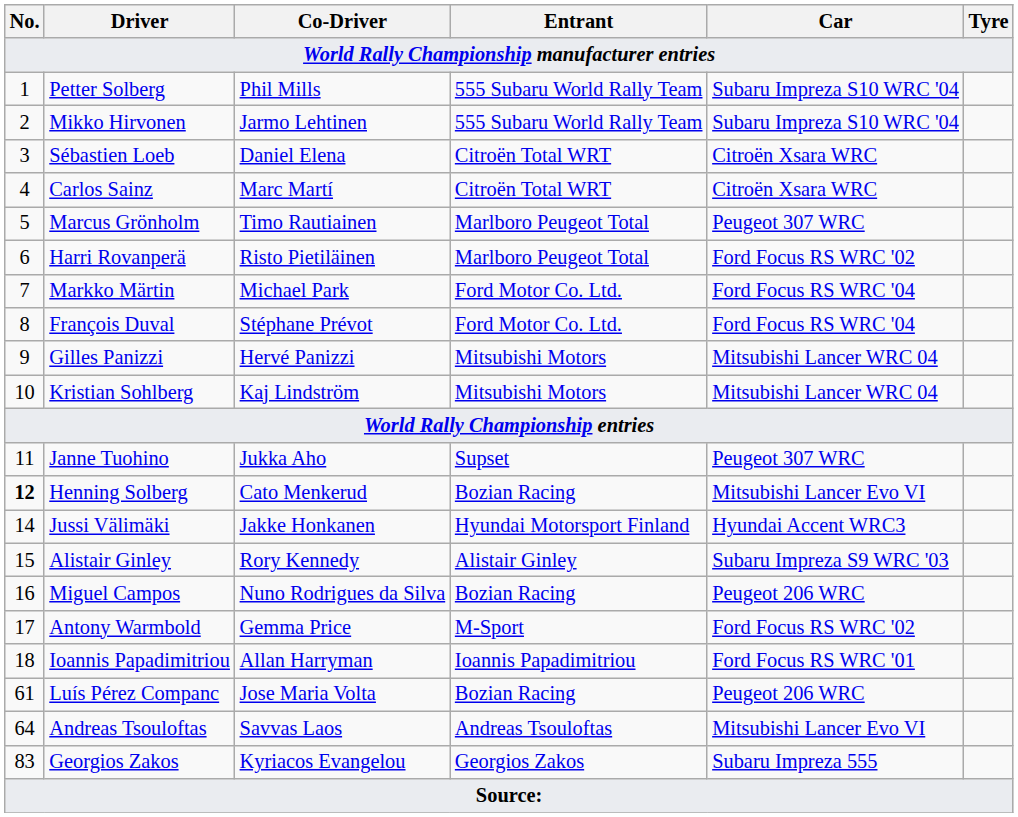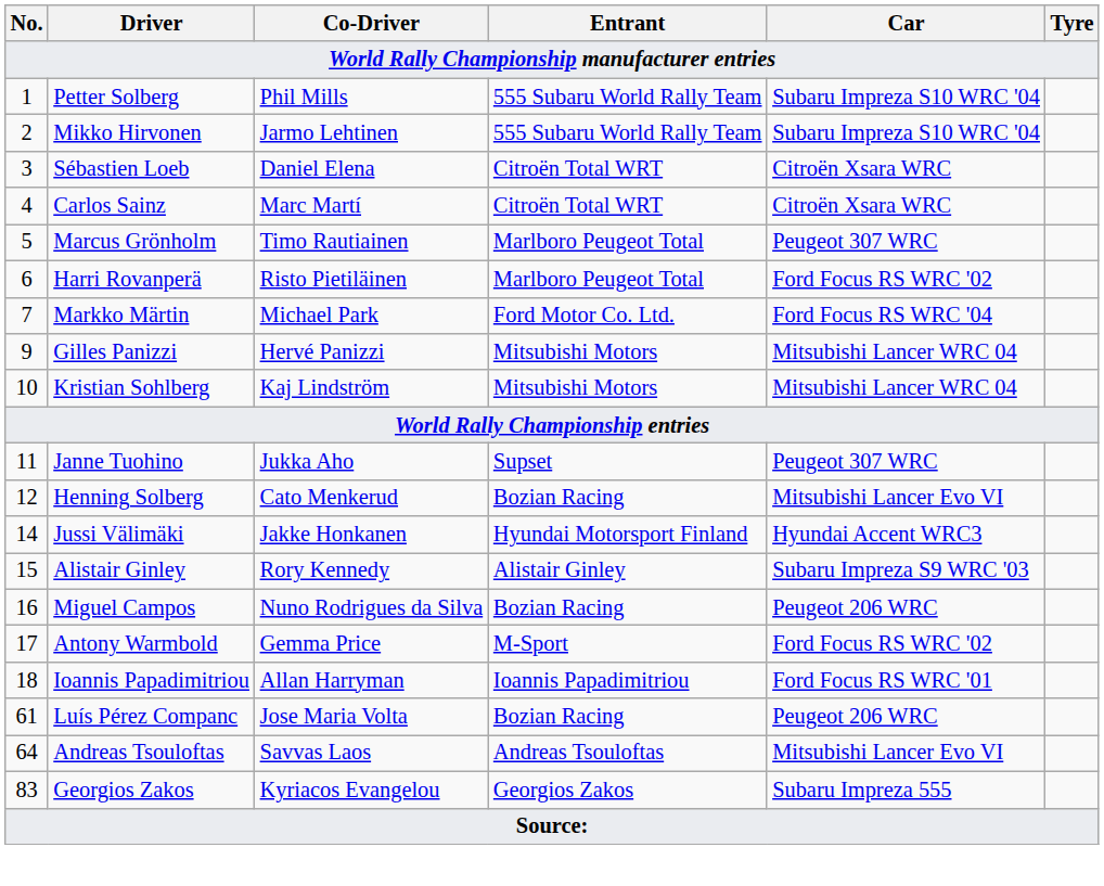- row: 8 | François Duval | Stéphane Prévot | Ford Motor Co. Ltd. | Ford Focus RS WRC '04
Henning Solberg | No.: bold -> normal
